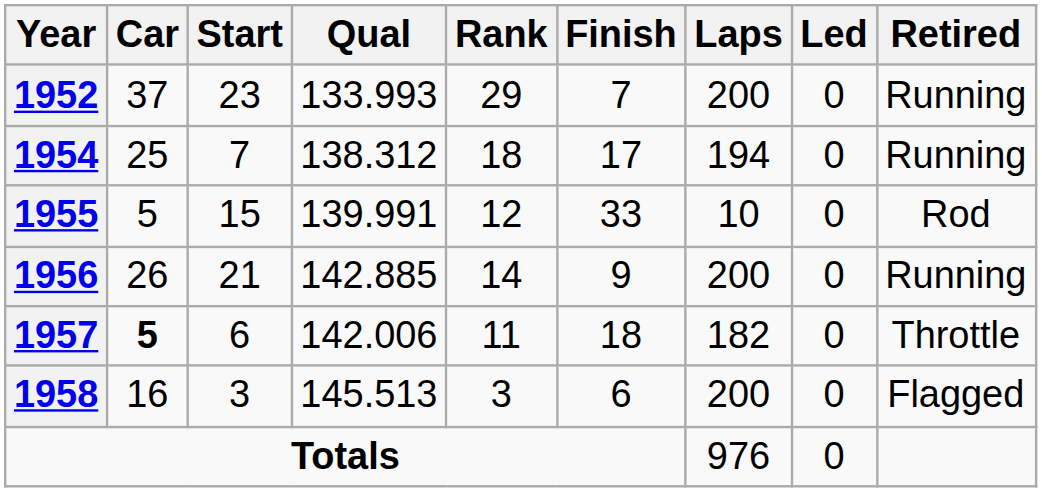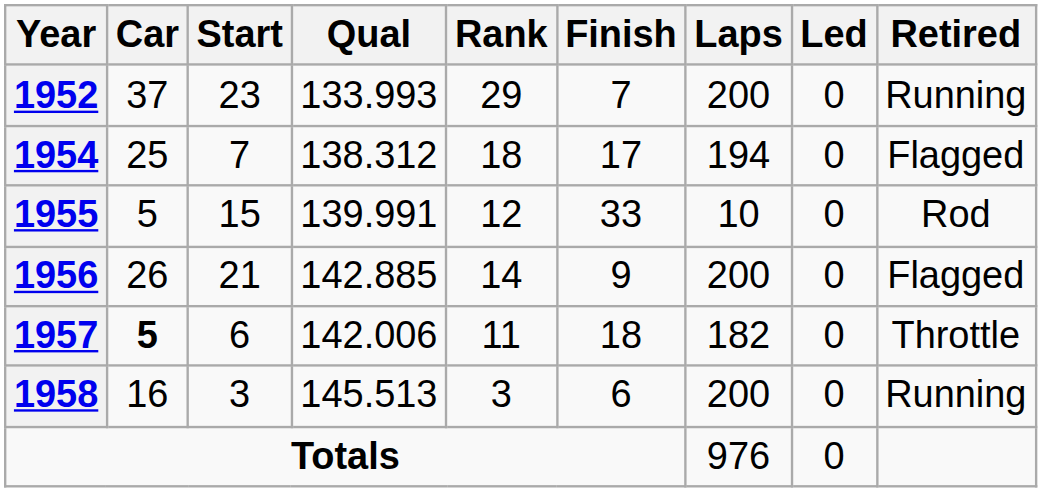1954 | Retired: Running -> Flagged
1956 | Retired: Running -> Flagged
1958 | Retired: Flagged -> Running
